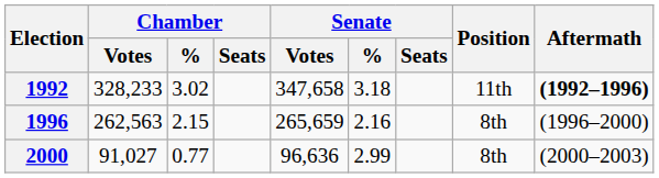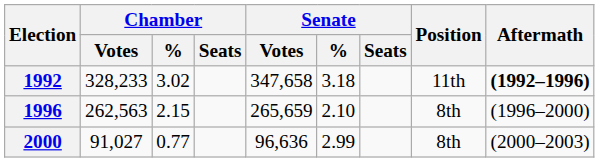1996 | Senate / %: 2.16 -> 2.10
